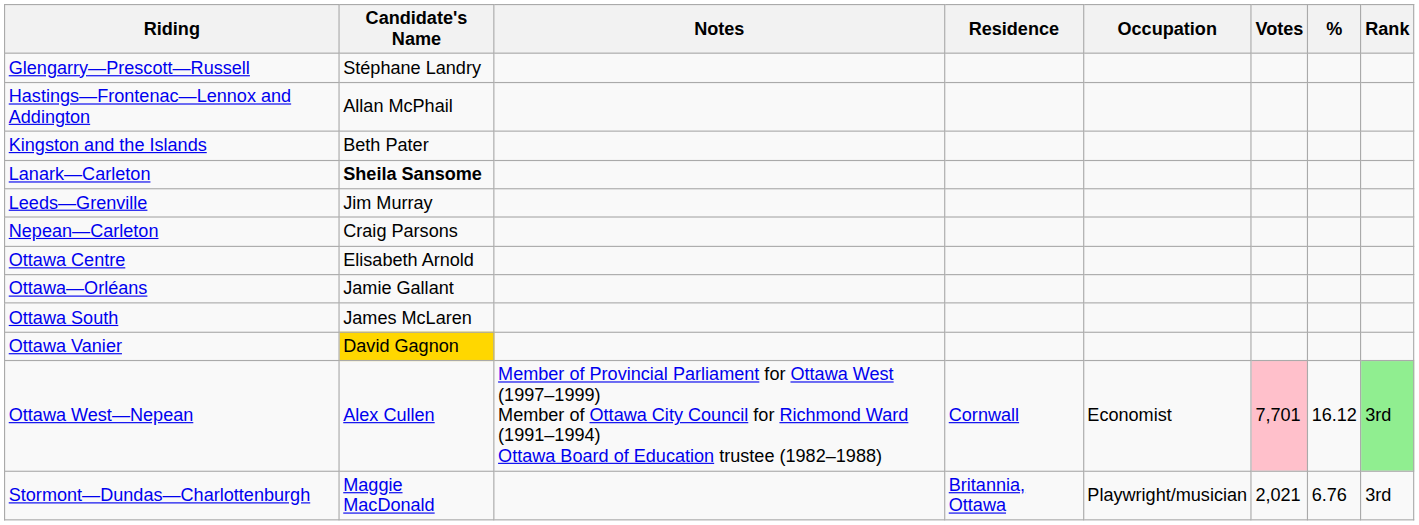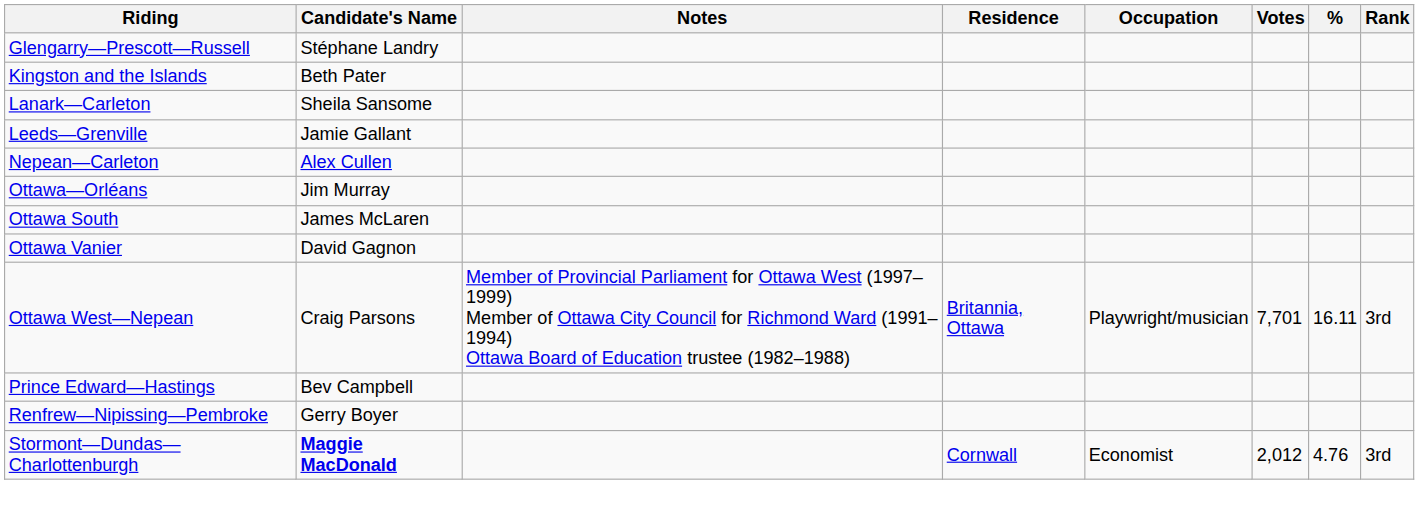- row: Hastings—Frontenac—Lennox and Addington | Allan McPhail
Lanark—Carleton | Candidate's Name: bold -> normal
Leeds—Grenville | Candidate's Name: Jim Murray -> Jamie Gallant
Nepean—Carleton | Candidate's Name: Craig Parsons -> Alex Cullen
- row: Ottawa Centre | Elisabeth Arnold
Ottawa—Orléans | Candidate's Name: Jamie Gallant -> Jim Murray
Ottawa Vanier | Candidate's Name: gold background -> no background
Ottawa West—Nepean | Candidate's Name: Alex Cullen -> Craig Parsons
Ottawa West—Nepean | Residence: Cornwall -> Britannia, Ottawa
Ottawa West—Nepean | Occupation: Economist -> Playwright/musician
Ottawa West—Nepean | Votes: pink background -> no background
Ottawa West—Nepean | %: 16.12 -> 16.11
Ottawa West—Nepean | Rank: lightgreen background -> no background
+ row: Prince Edward—Hastings | Bev Campbell
+ row: Renfrew—Nipissing—Pembroke | Gerry Boyer
Stormont—Dundas—Charlottenburgh | Candidate's Name: normal -> bold
Stormont—Dundas—Charlottenburgh | Residence: Britannia, Ottawa -> Cornwall
Stormont—Dundas—Charlottenburgh | Occupation: Playwright/musician -> Economist
Stormont—Dundas—Charlottenburgh | Votes: 2,021 -> 2,012
Stormont—Dundas—Charlottenburgh | %: 6.76 -> 4.76
